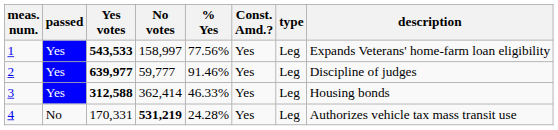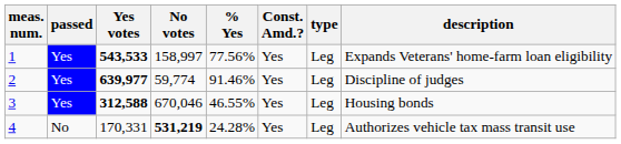2 | No votes: 59,777 -> 59,774
3 | No votes: 362,414 -> 670,046
3 | % Yes: 46.33% -> 46.55%
